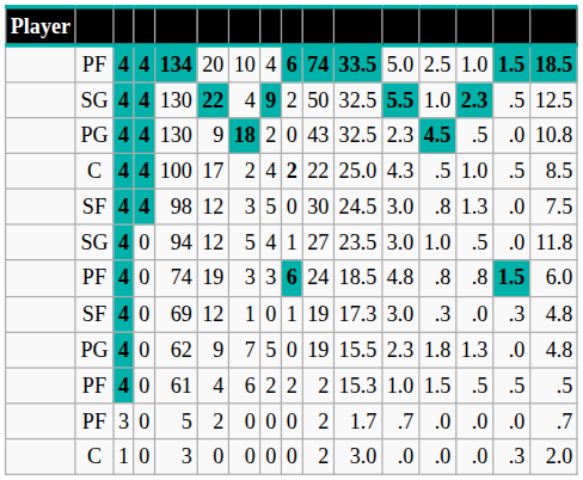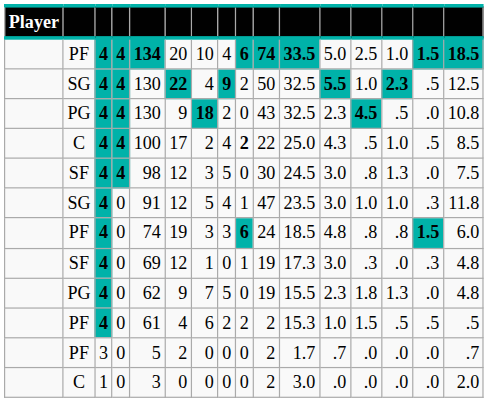SG / 0 | column 5: 94 -> 91
SG / 0 | column 10: 27 -> 47
SG / 0 | column 14: .5 -> 1.0
SG / 0 | column 15: .0 -> .3
C / 0 | column 15: .3 -> .0
